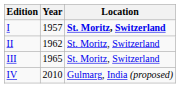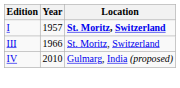- row: II | 1962 | St. Moritz, Switzerland
III | Year: 1965 -> 1966
